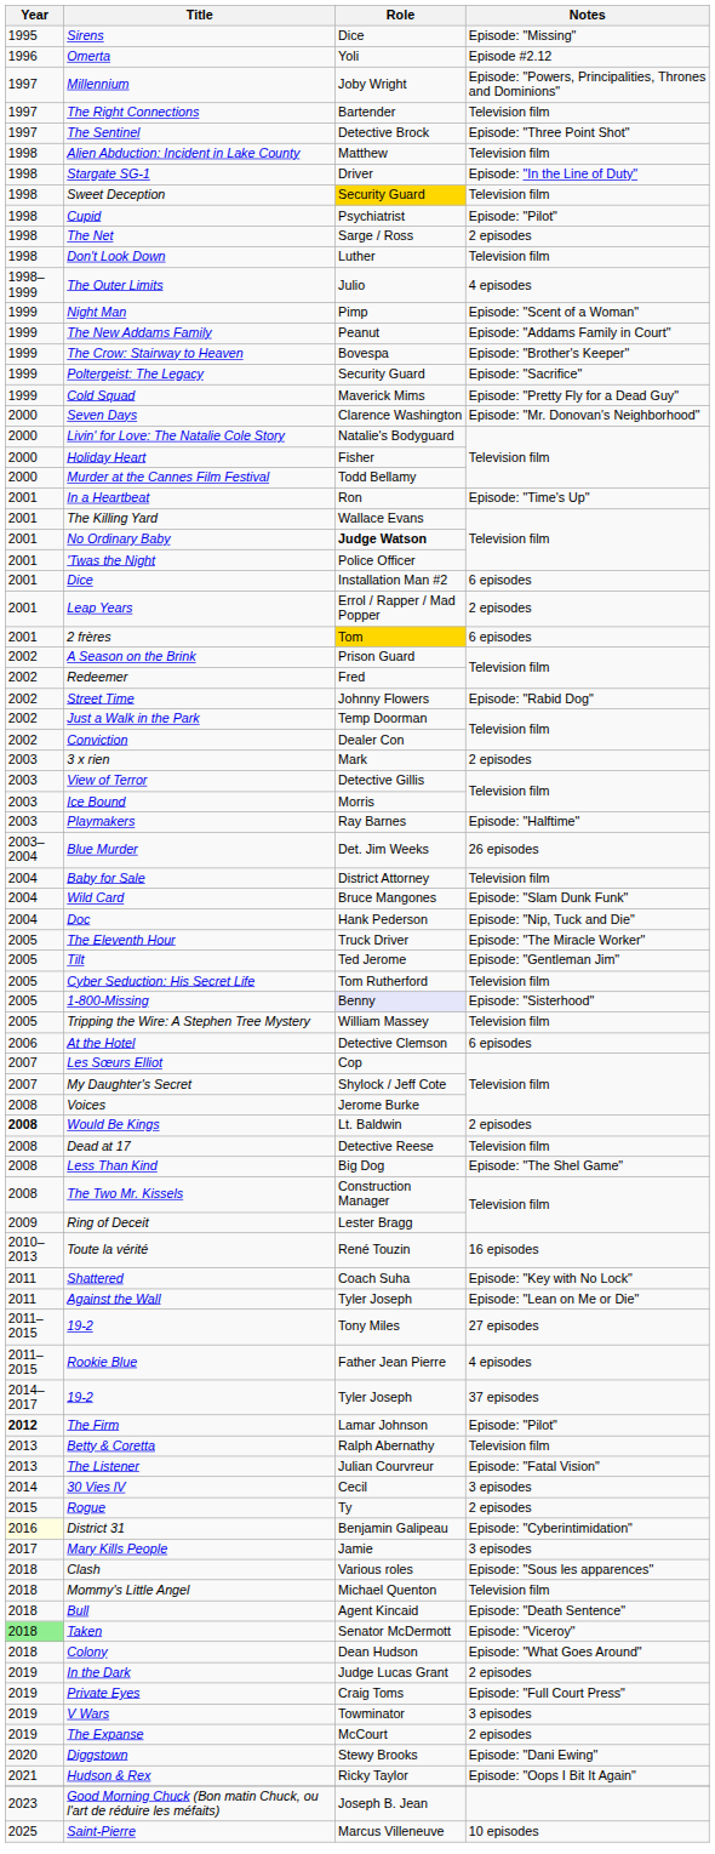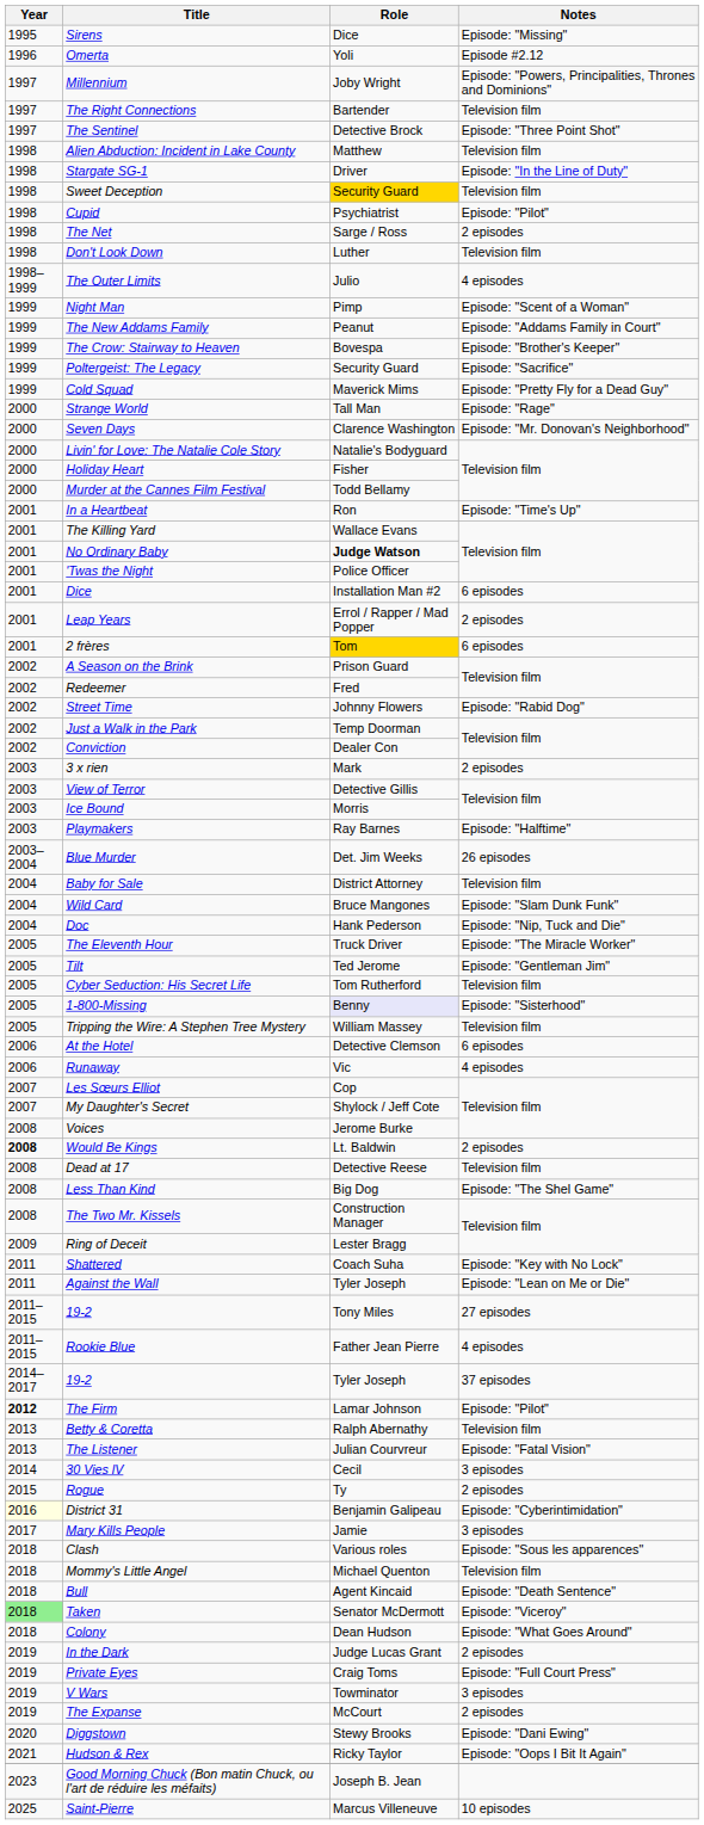+ row: 2000 | Strange World | Tall Man | Episode: "Rage"
+ row: 2006 | Runaway | Vic | 4 episodes
- row: 2010–2013 | Toute la vérité | René Touzin | 16 episodes
